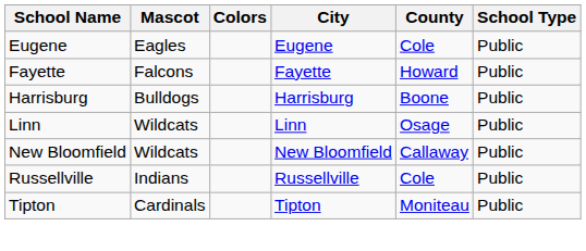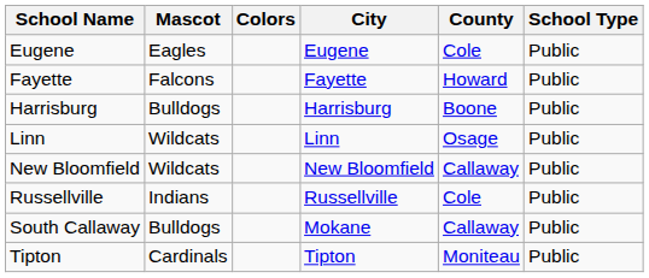+ row: South Callaway | Bulldogs | Mokane | Callaway | Public
